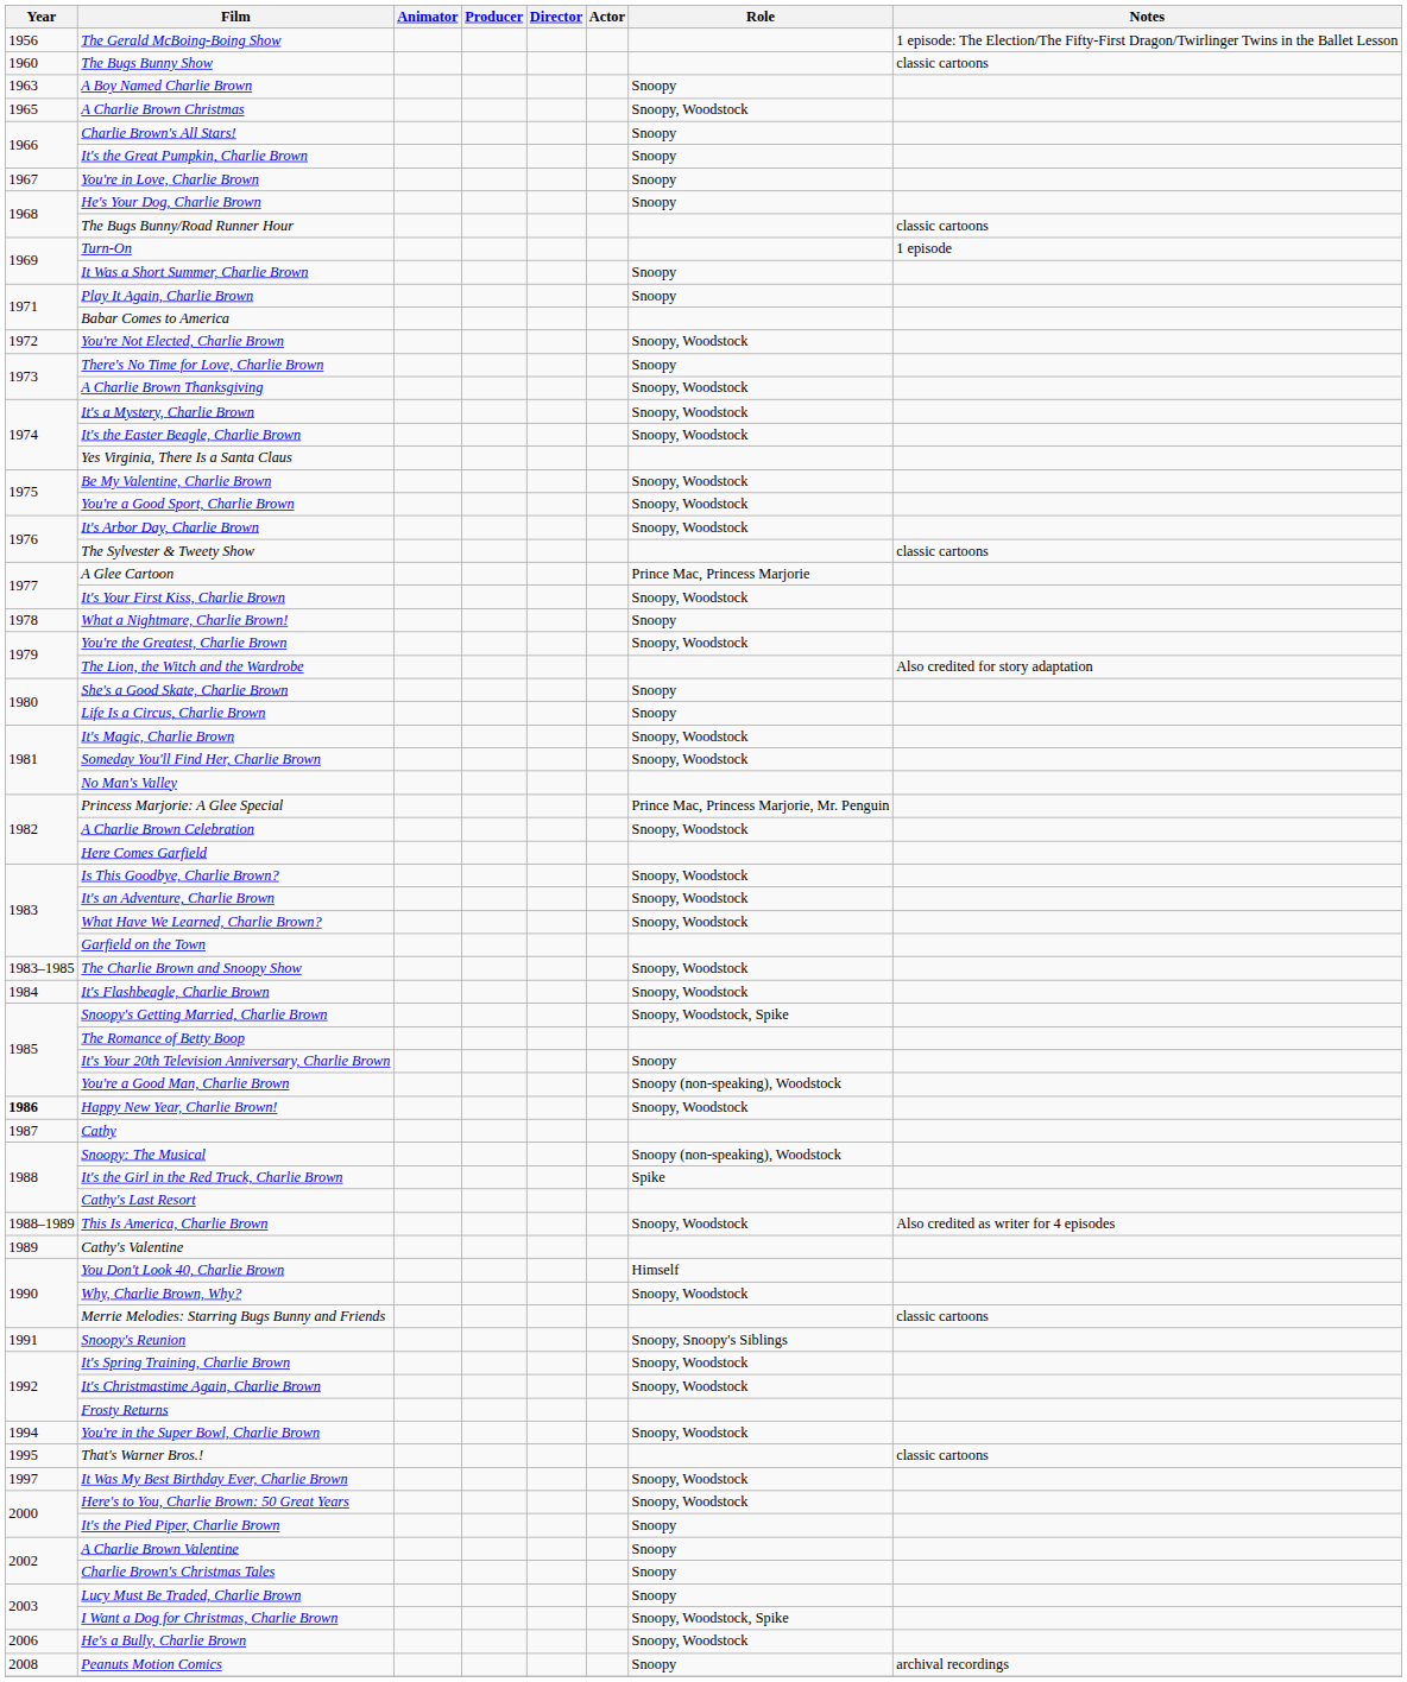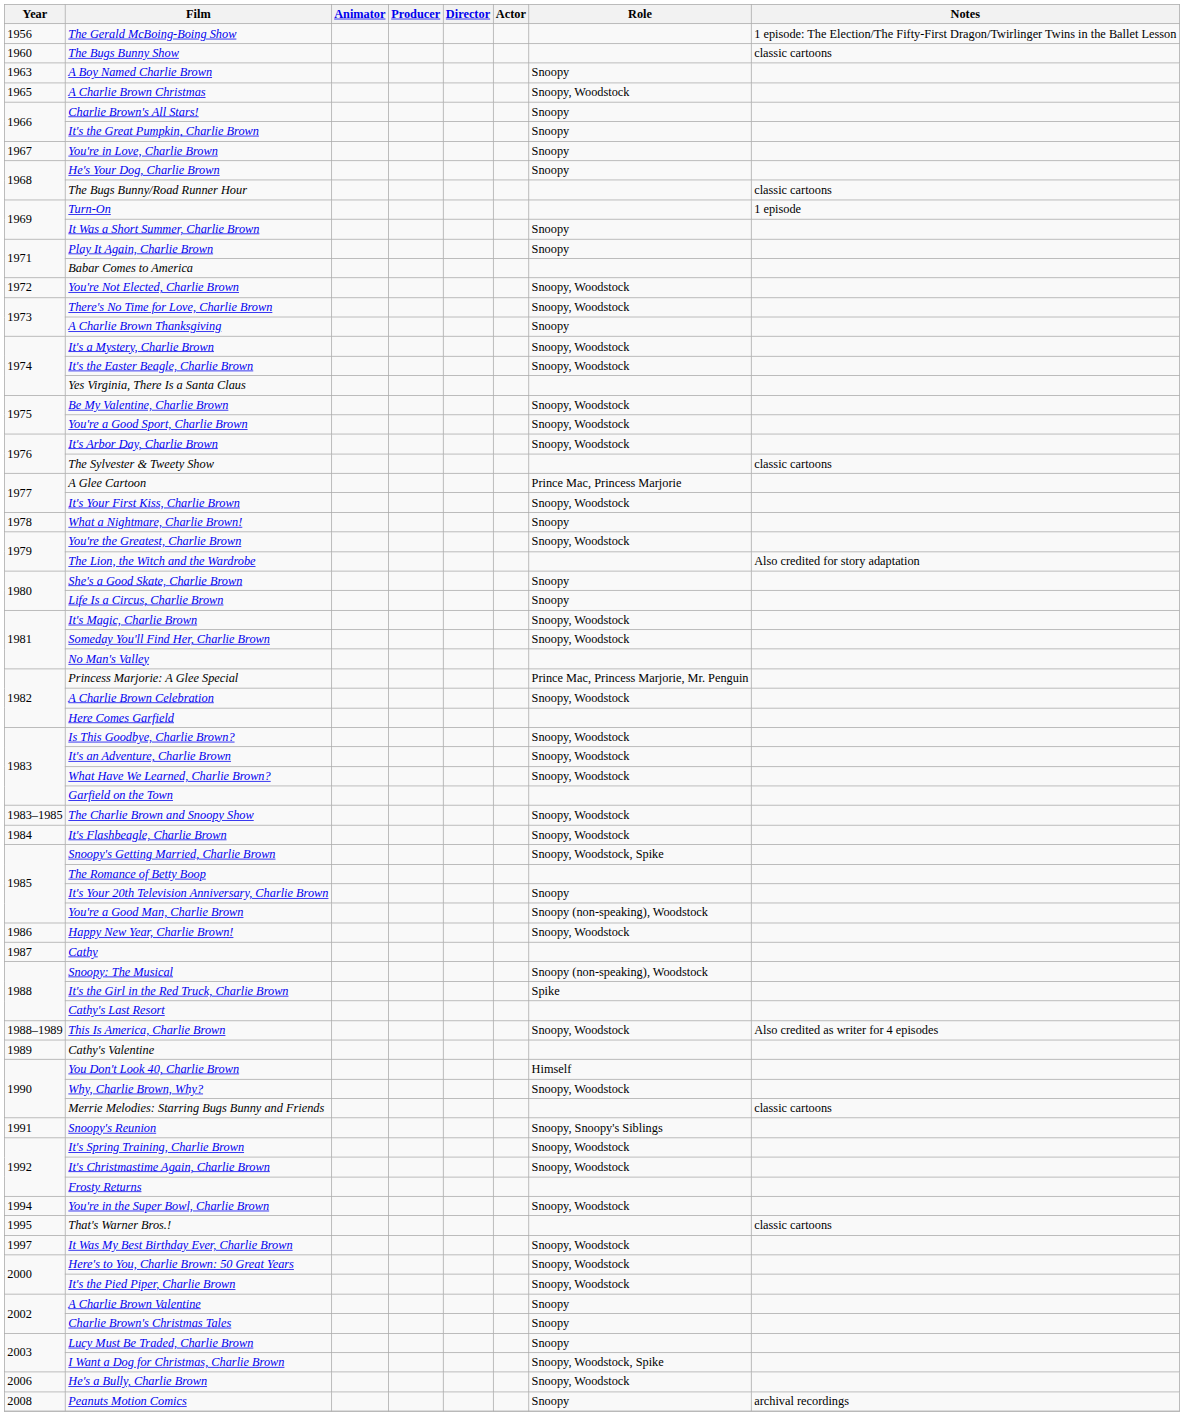There's No Time for Love, Charlie Brown | Role: Snoopy -> Snoopy, Woodstock
A Charlie Brown Thanksgiving | Role: Snoopy, Woodstock -> Snoopy
Happy New Year, Charlie Brown! | Year: bold -> normal
It's the Pied Piper, Charlie Brown | Role: Snoopy -> Snoopy, Woodstock
